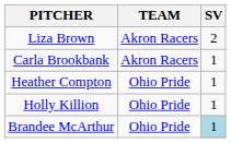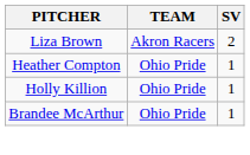- row: Carla Brookbank | Akron Racers | 1
Brandee McArthur | SV: lightblue background -> no background
